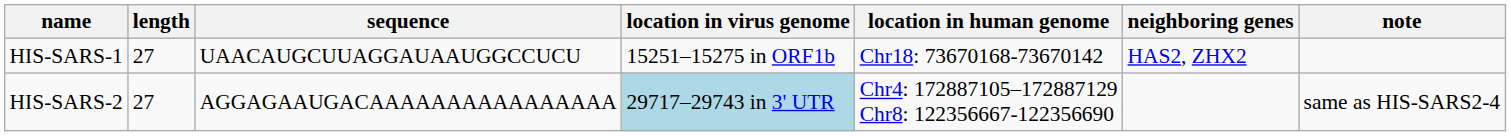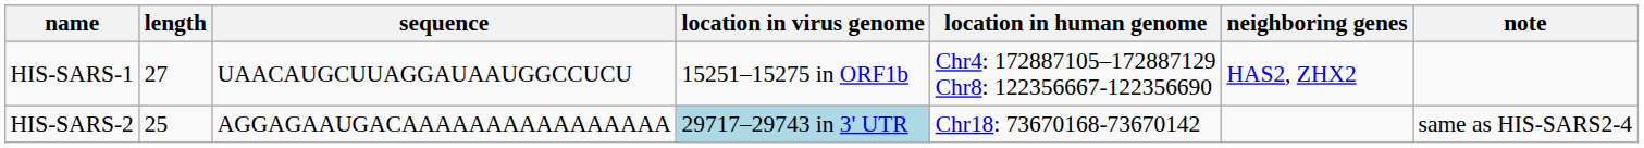HIS-SARS-1 | location in human genome: Chr18: 73670168-73670142 -> Chr4: 172887105–172887129 Chr8: 122356667-122356690
HIS-SARS-2 | length: 27 -> 25
HIS-SARS-2 | location in human genome: Chr4: 172887105–172887129 Chr8: 122356667-122356690 -> Chr18: 73670168-73670142
